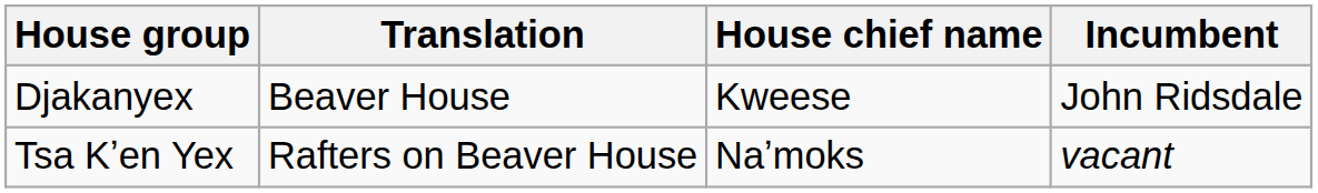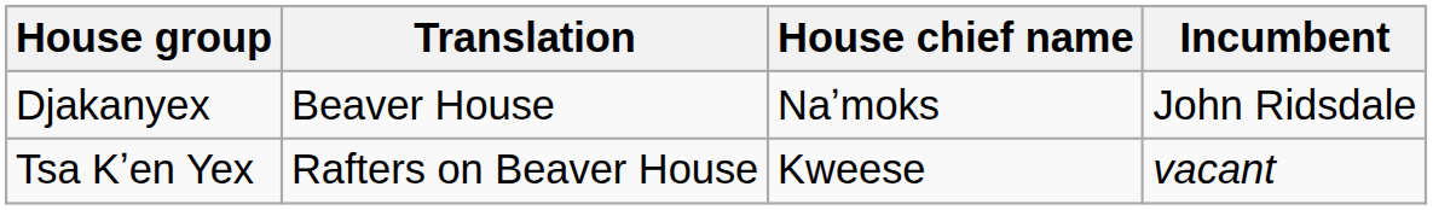Djakanyex | House chief name: Kweese -> Naʼmoks
Tsa Kʼen Yex | House chief name: Naʼmoks -> Kweese
